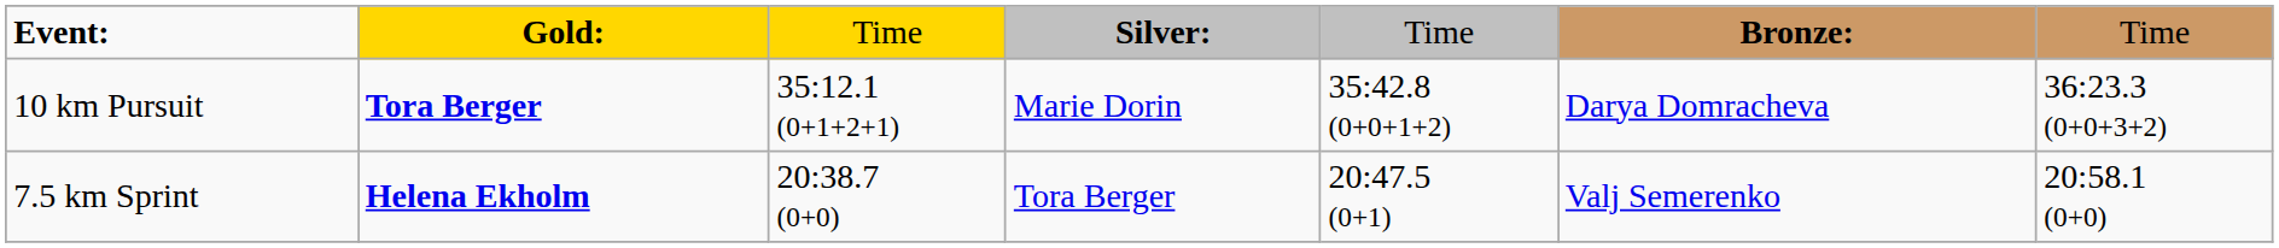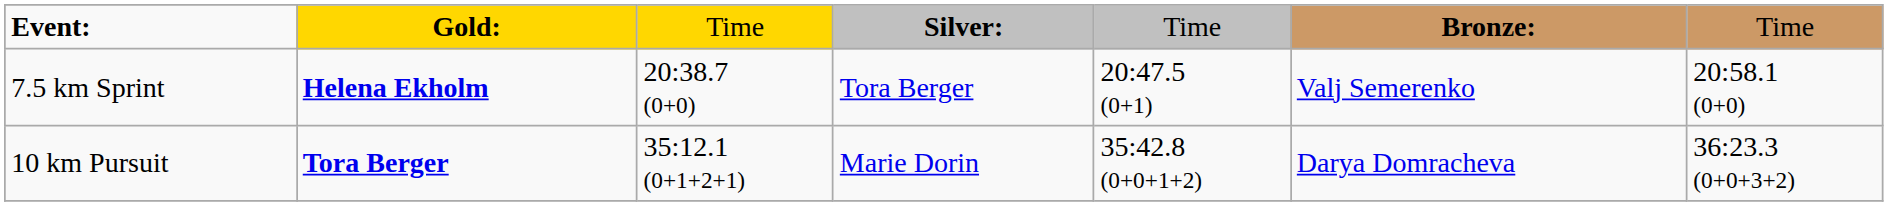rows swapped: 7.5 km Sprint <-> 10 km Pursuit
